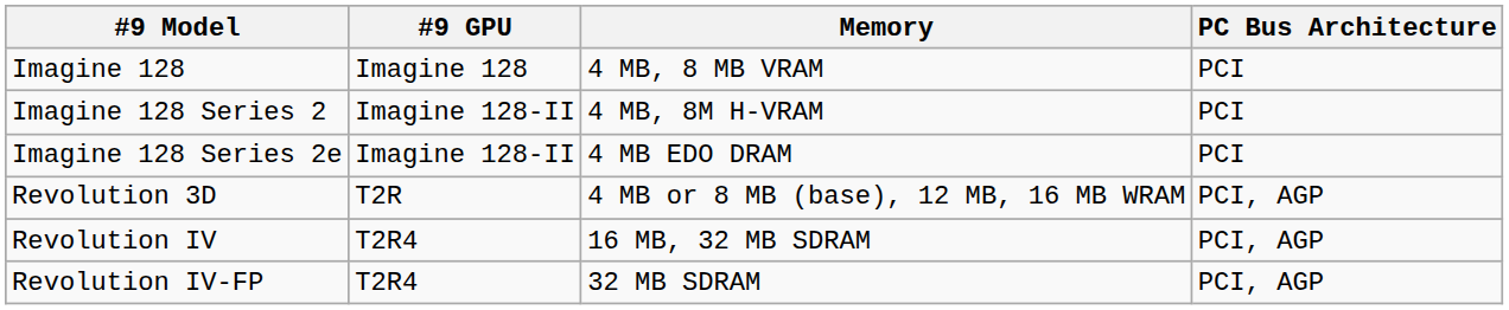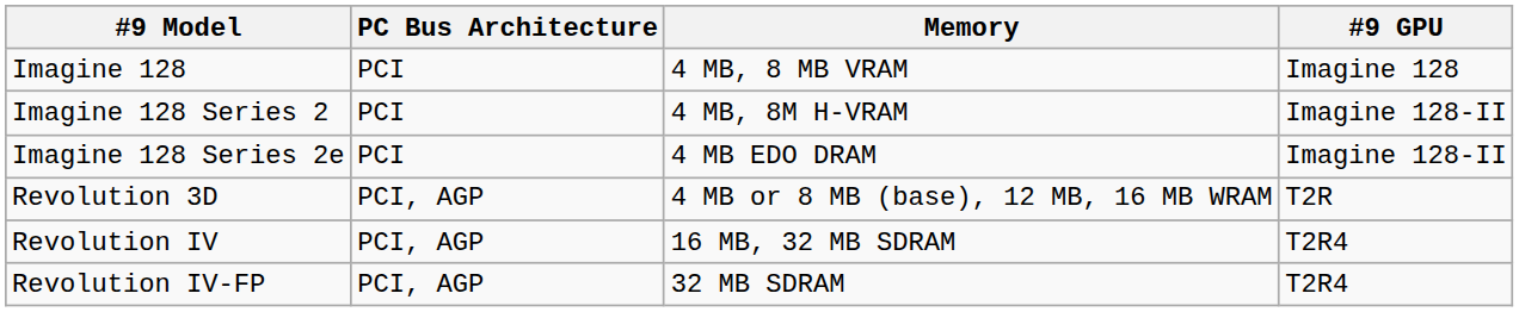columns swapped: #9 GPU <-> PC Bus Architecture
